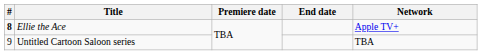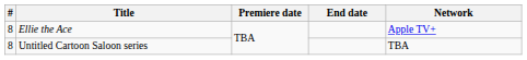Ellie the Ace | #: bold -> normal
Untitled Cartoon Saloon series | #: 9 -> 8
